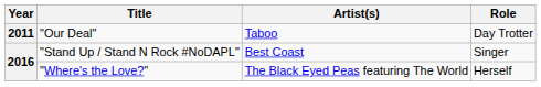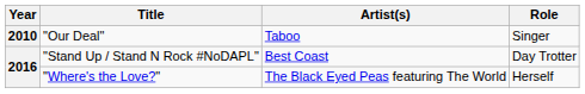"Our Deal" | Year: 2011 -> 2010
"Our Deal" | Role: Day Trotter -> Singer
"Stand Up / Stand N Rock #NoDAPL" | Role: Singer -> Day Trotter
